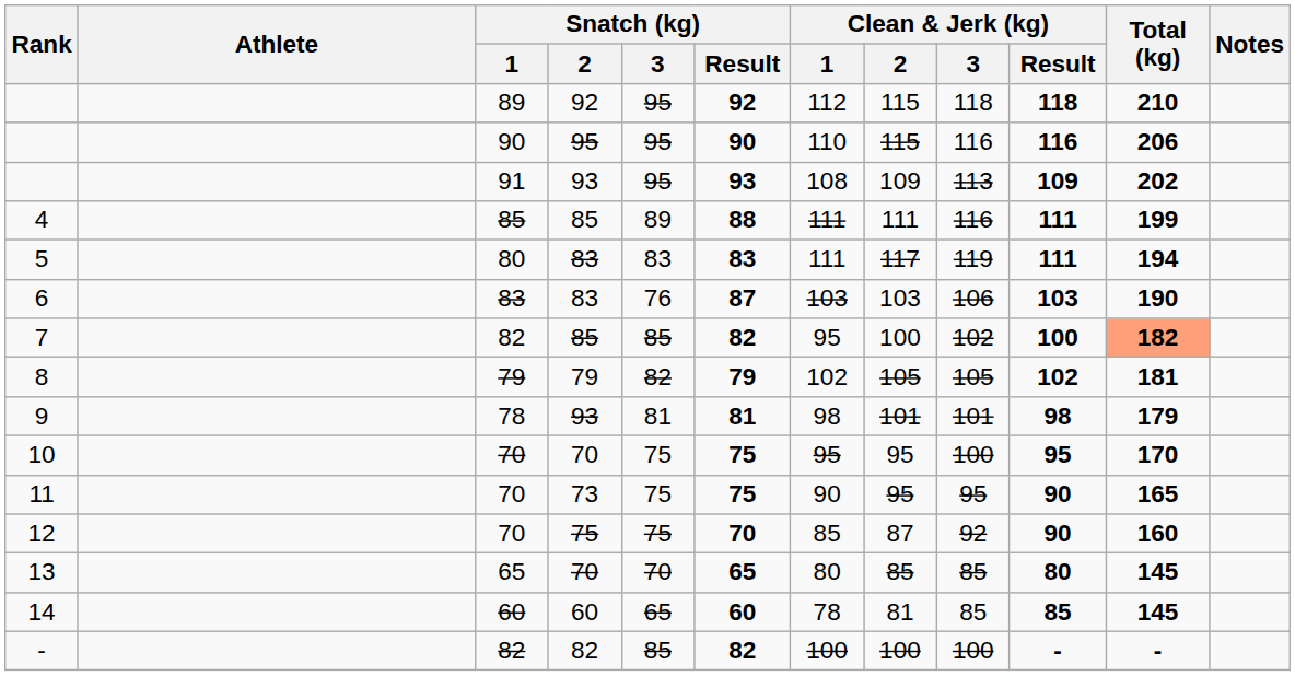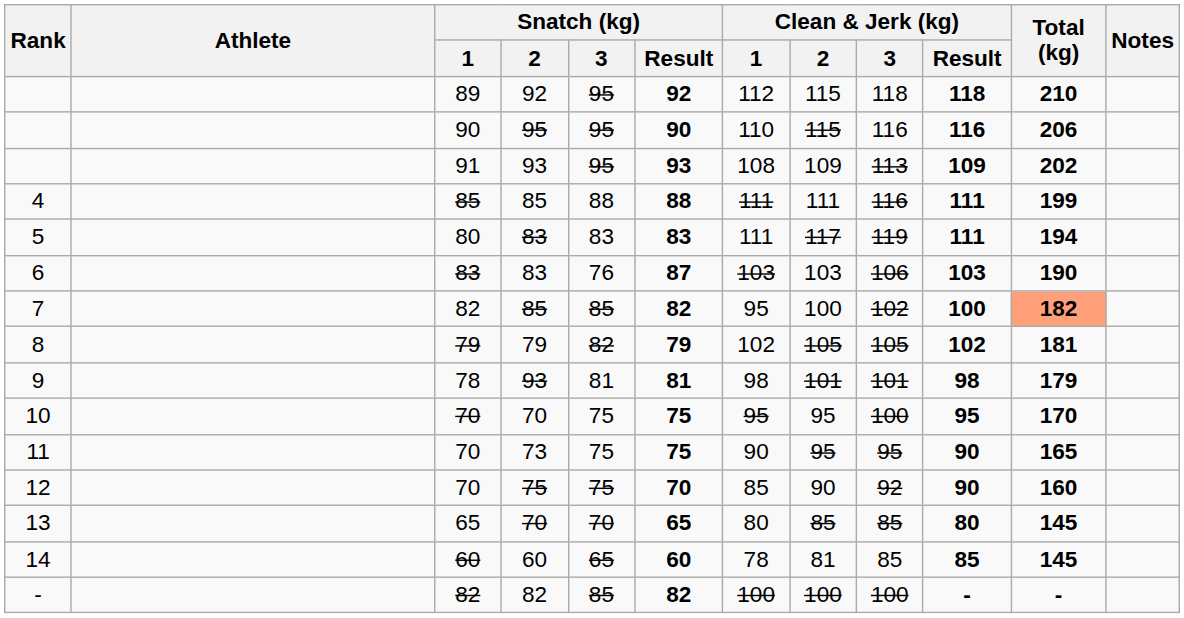4 | Snatch (kg) / 3: 89 -> 88
12 | Clean & Jerk (kg) / 2: 87 -> 90
